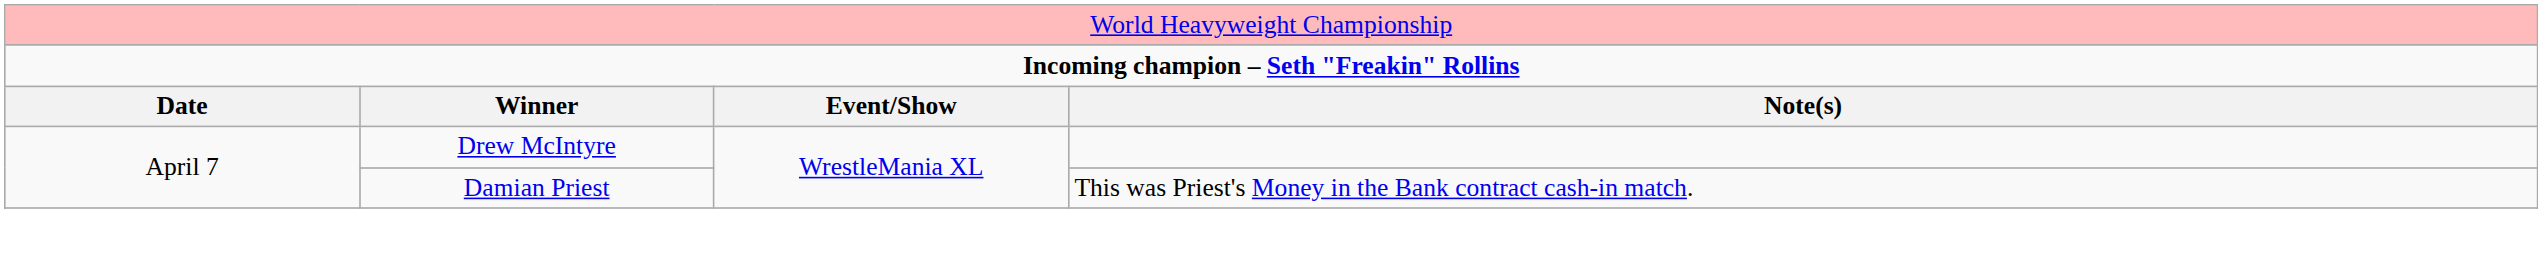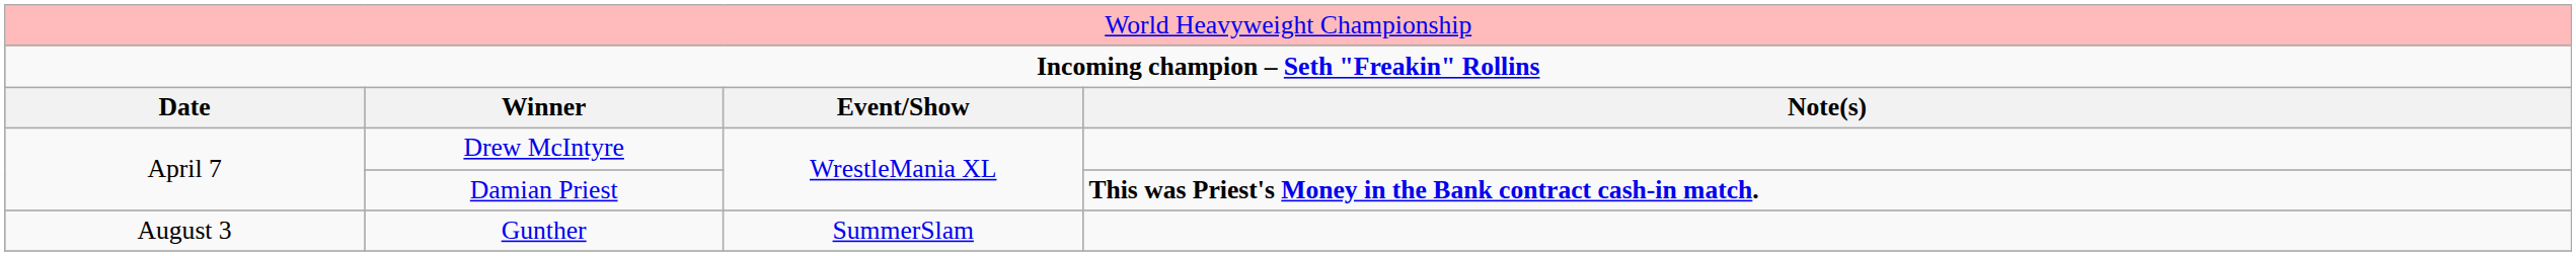Damian Priest | column 4: normal -> bold
+ row: August 3 | Gunther | SummerSlam
